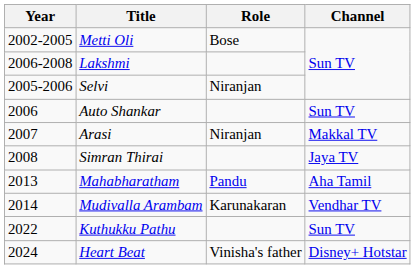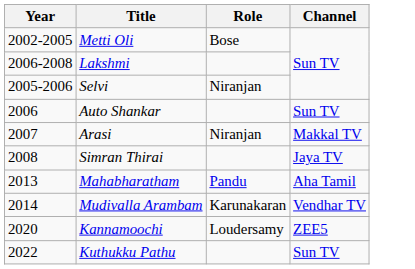+ row: 2020 | Kannamoochi | Loudersamy | ZEE5
- row: 2024 | Heart Beat | Vinisha's father | Disney+ Hotstar
